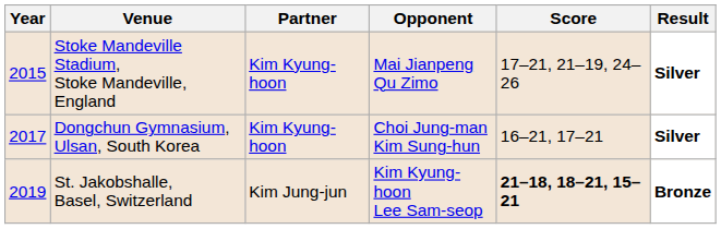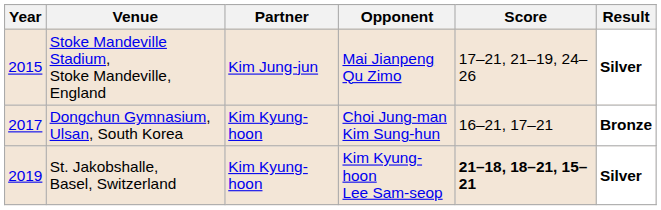Stoke Mandeville Stadium, Stoke Mandeville, England | Partner: Kim Kyung-hoon -> Kim Jung-jun
Dongchun Gymnasium, Ulsan, South Korea | Result: Silver -> Bronze
St. Jakobshalle, Basel, Switzerland | Partner: Kim Jung-jun -> Kim Kyung-hoon
St. Jakobshalle, Basel, Switzerland | Result: Bronze -> Silver
